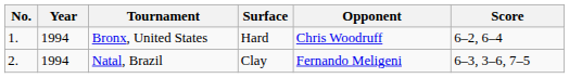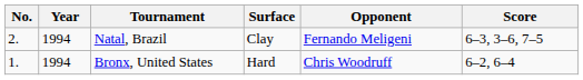rows swapped: Bronx, United States <-> Natal, Brazil
